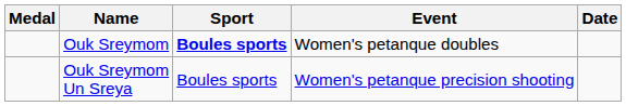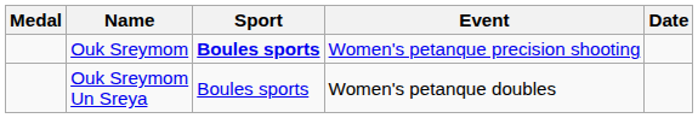Ouk Sreymom | Event: Women's petanque doubles -> Women's petanque precision shooting
Ouk Sreymom Un Sreya | Event: Women's petanque precision shooting -> Women's petanque doubles
